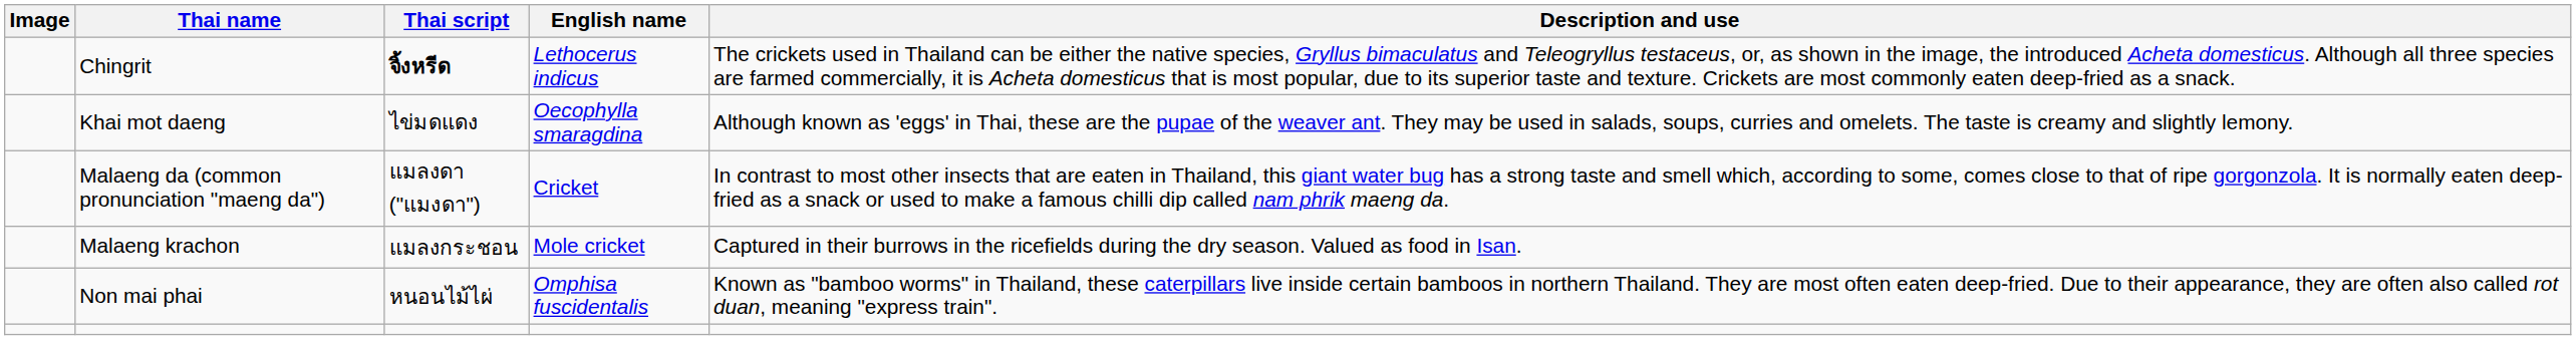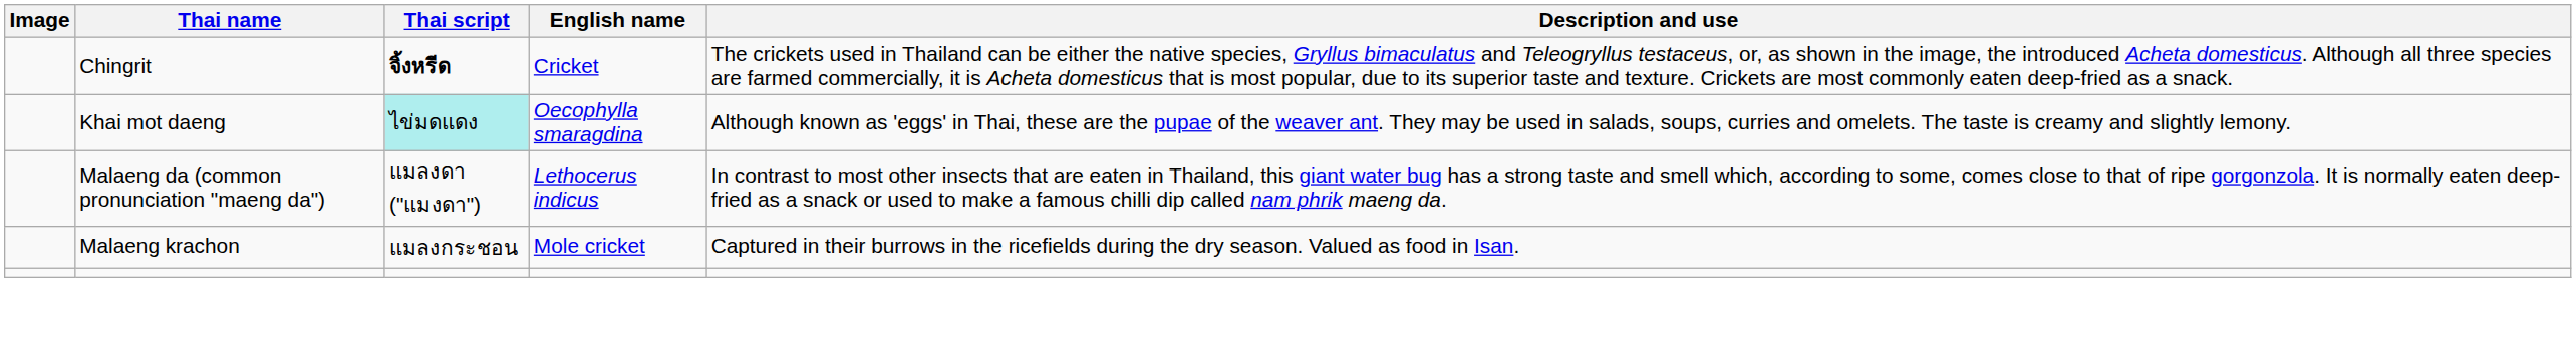Chingrit | English name: Lethocerus indicus -> Cricket
Khai mot daeng | Thai script: no background -> paleturquoise background
Malaeng da (common pronunciation "maeng da") | English name: Cricket -> Lethocerus indicus
- row: Non mai phai | หนอนไม้ไผ่ | Omphisa fuscidentalis | Known as "bamboo worms" in Thailand, these caterpillars live inside certain bamboos in northern Thailand. They are most often eaten deep-fried. Due to their appearance, they are often also called rot duan, meaning "express train".
